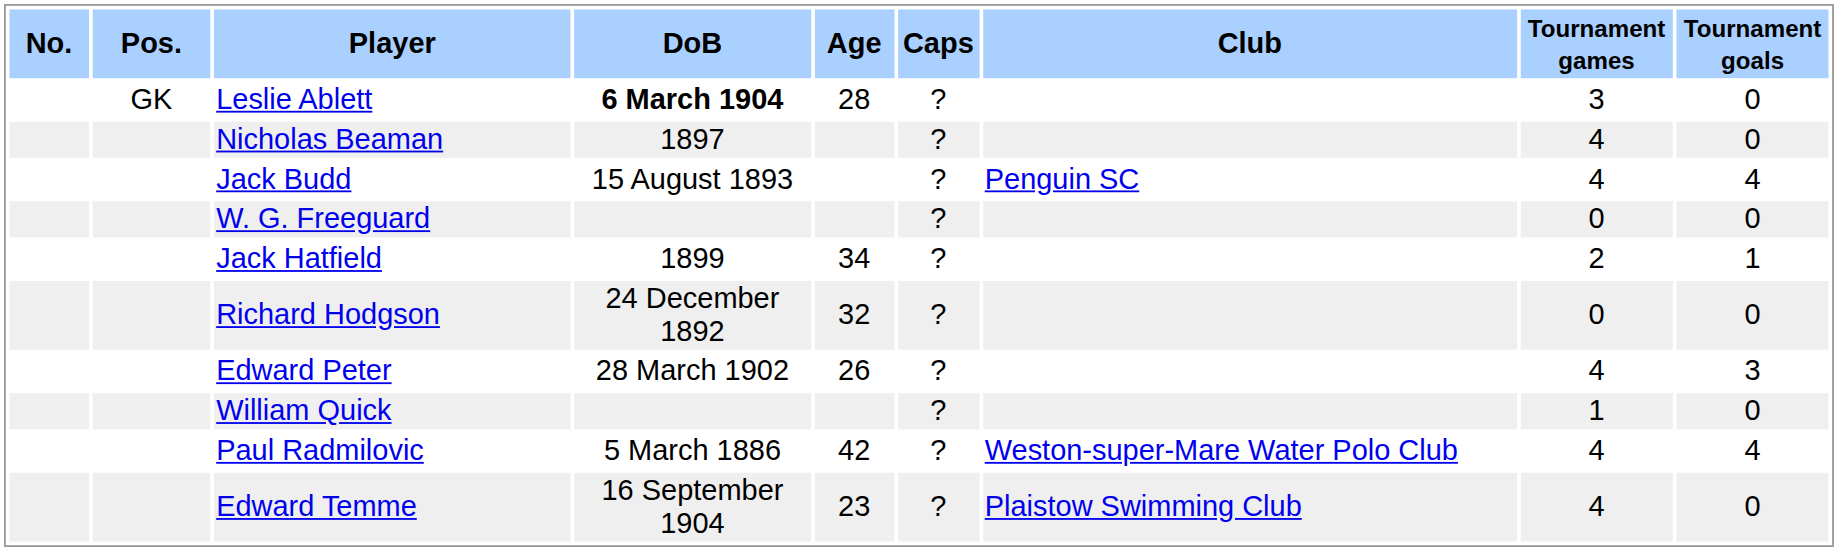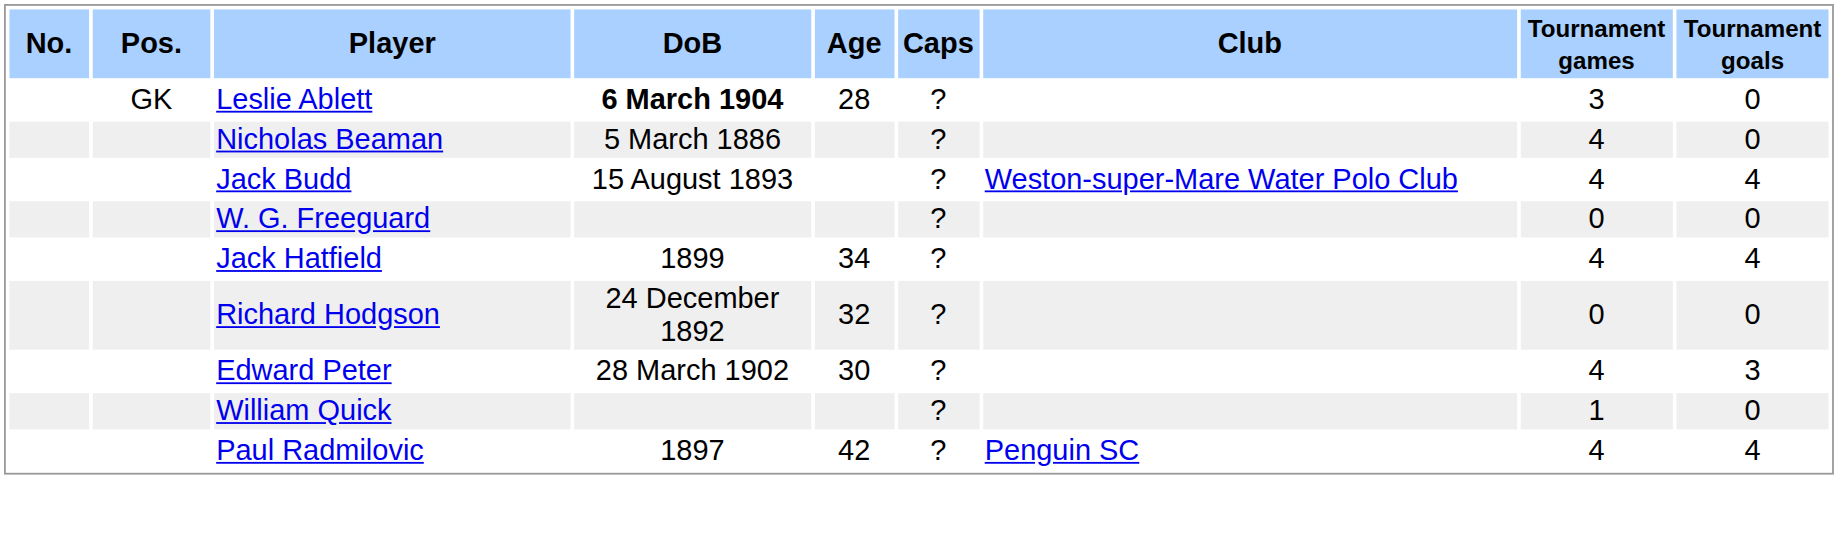Nicholas Beaman | DoB: 1897 -> 5 March 1886
Jack Budd | Club: Penguin SC -> Weston-super-Mare Water Polo Club
Jack Hatfield | Tournament games: 2 -> 4
Jack Hatfield | Tournament goals: 1 -> 4
Edward Peter | Age: 26 -> 30
Paul Radmilovic | DoB: 5 March 1886 -> 1897
Paul Radmilovic | Club: Weston-super-Mare Water Polo Club -> Penguin SC
- row: Edward Temme | 16 September 1904 | 23 | ? | Plaistow Swimming Club | 4 | 0
